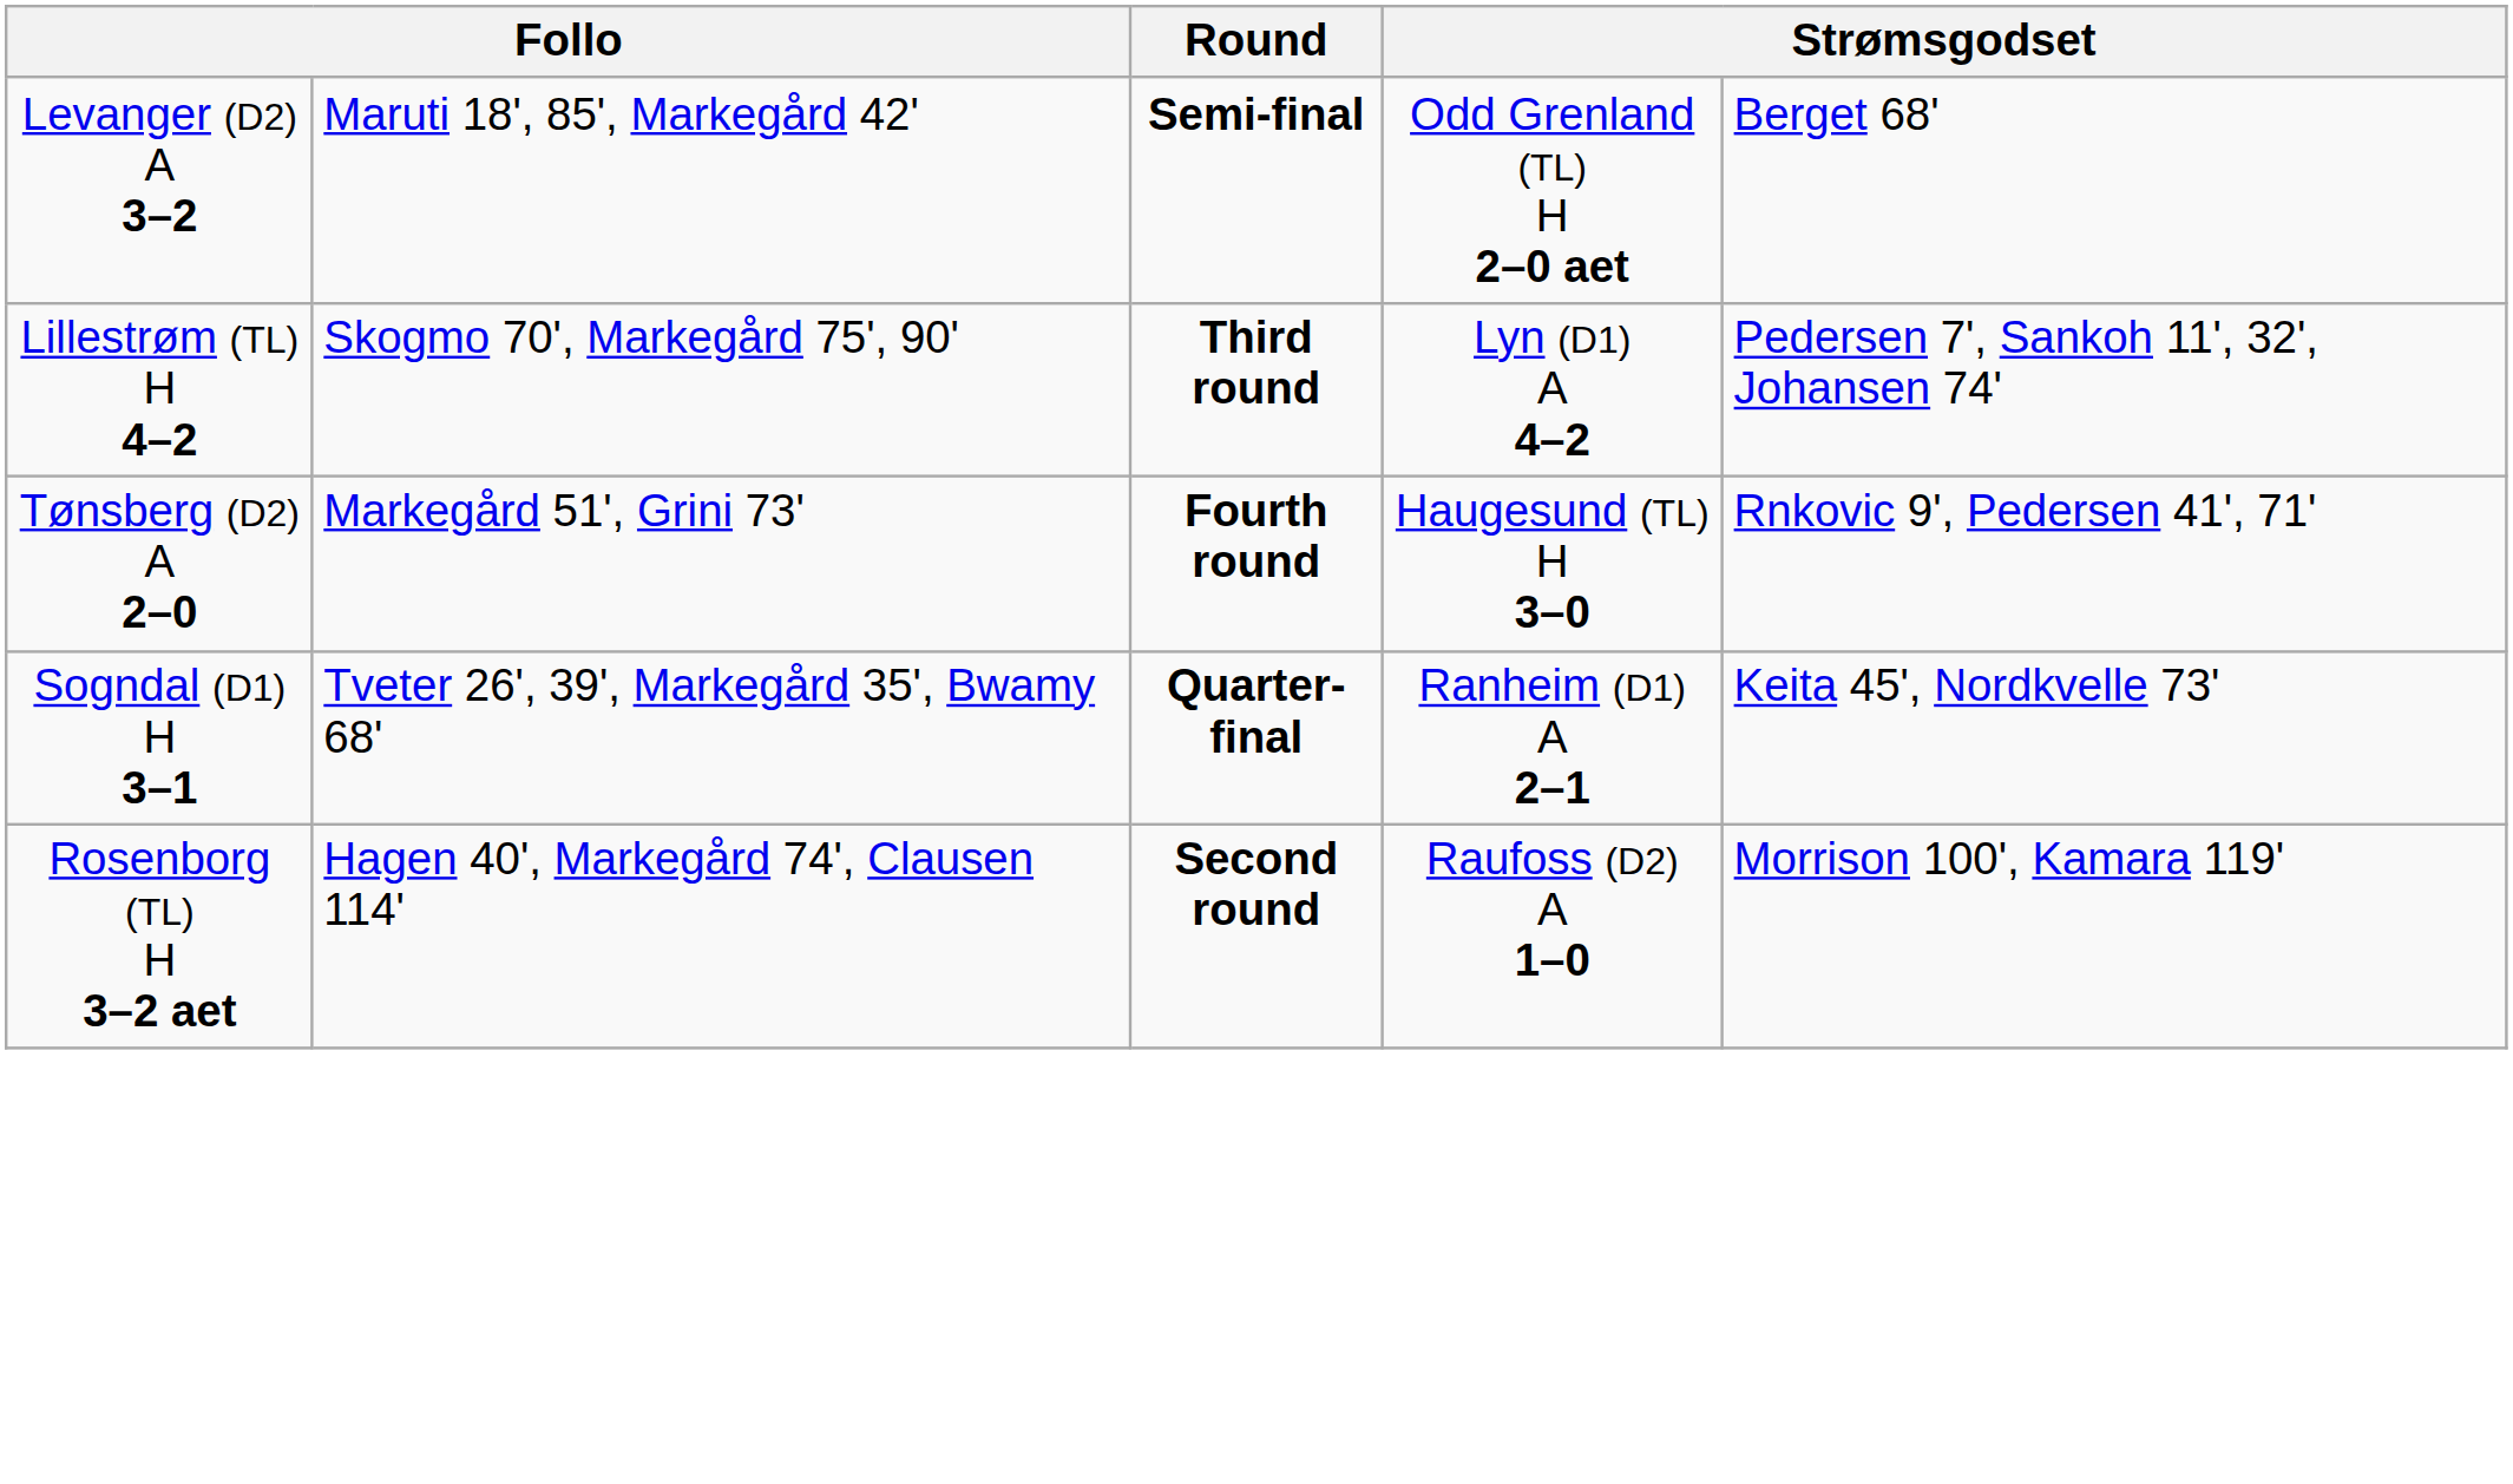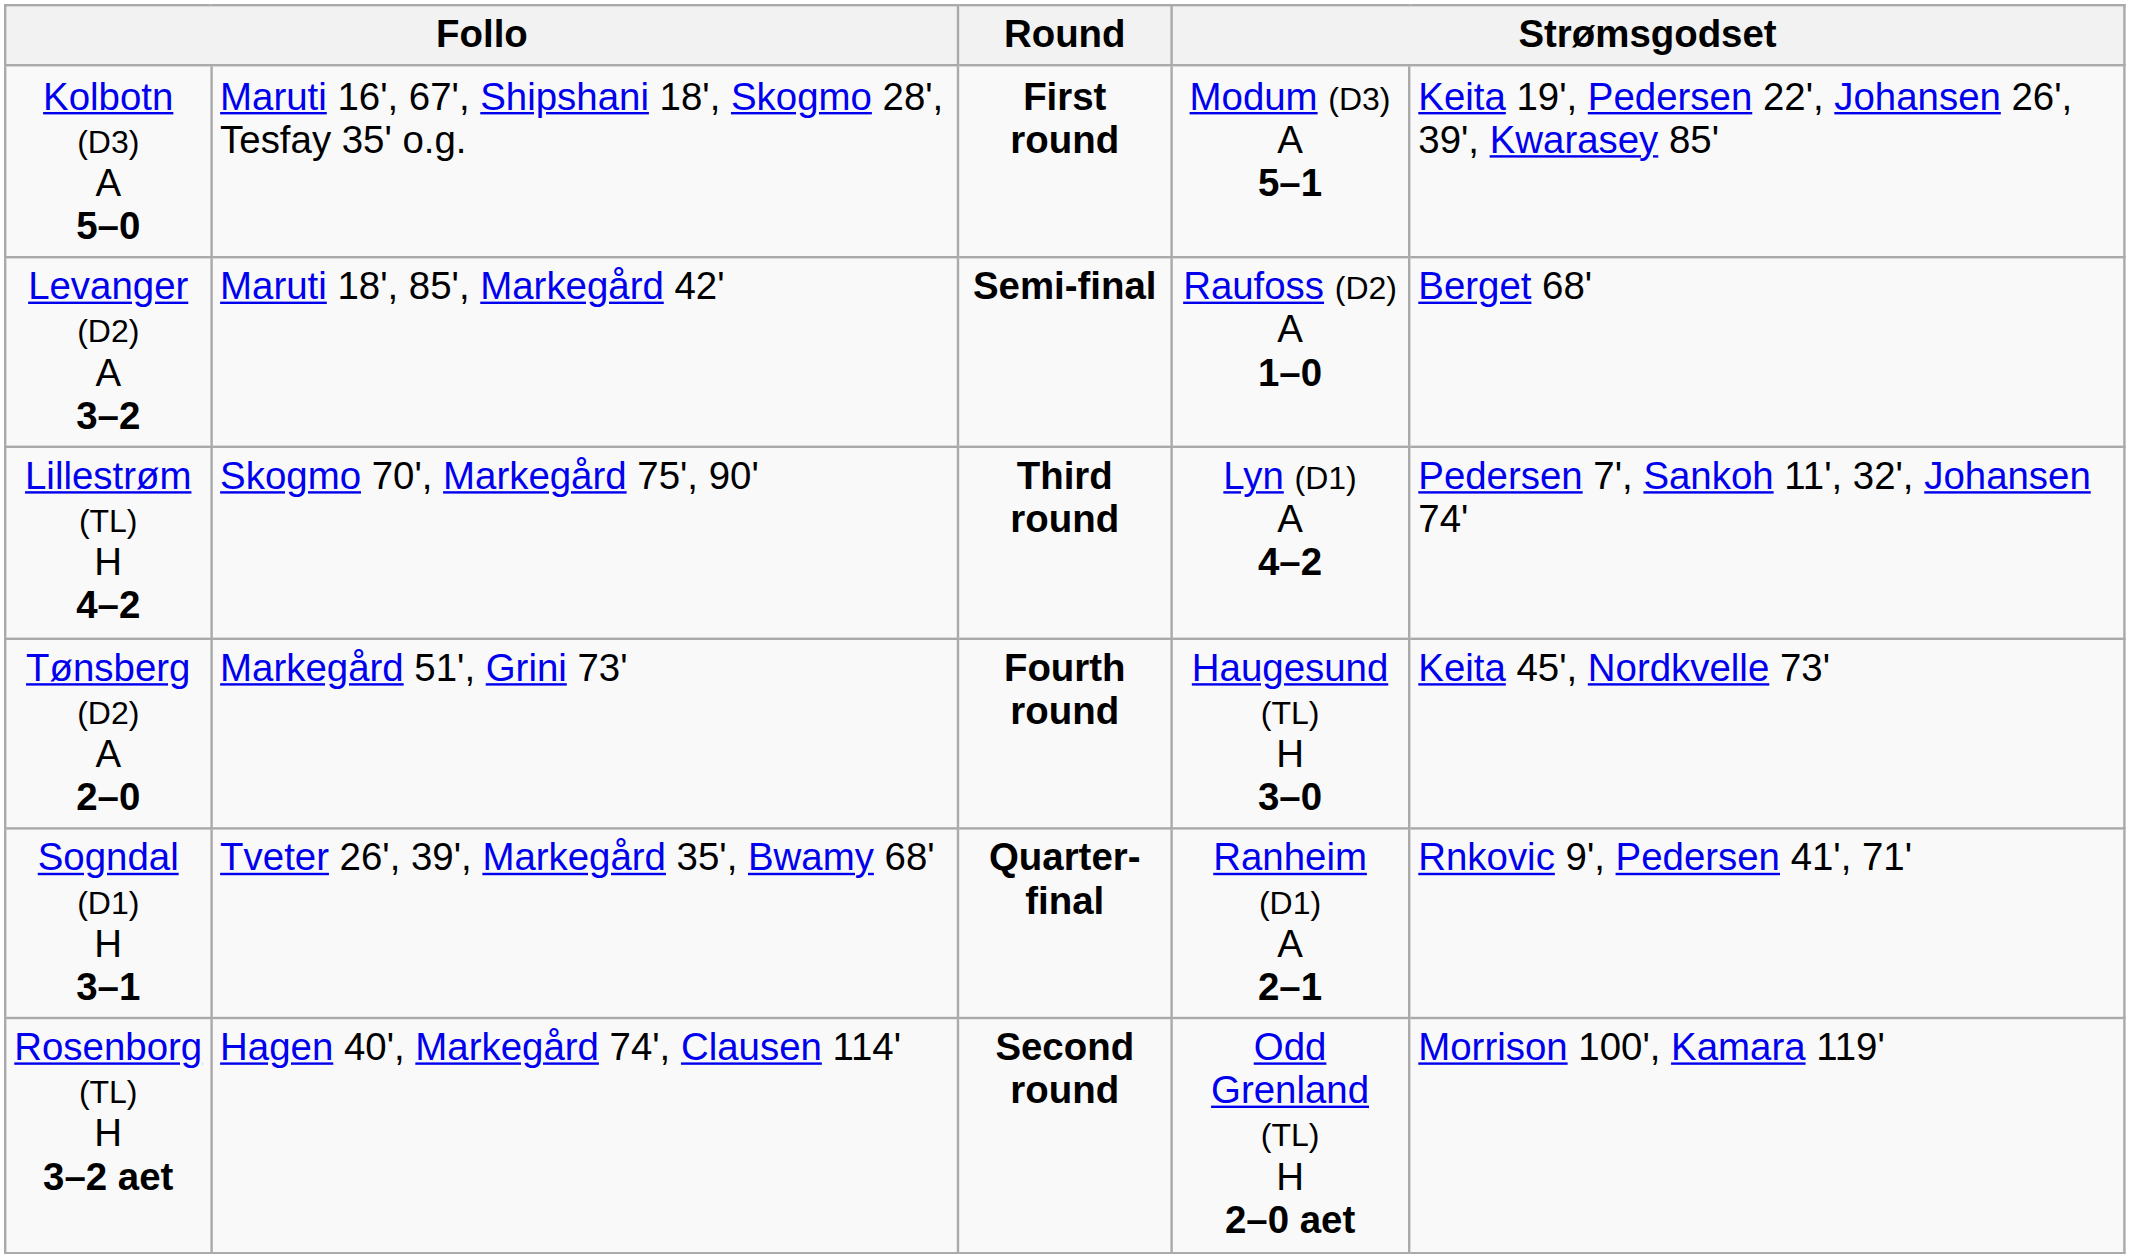+ row: Kolbotn (D3) A 5–0 | Maruti 16', 67', Shipshani 18', Skogmo 28', Tesfay 35' o.g. | First round | Modum (D3) A 5–1 | Keita 19', Pedersen 22', Johansen 26', 39', Kwarasey 85'
Levanger (D2) A 3–2 | column 4: Odd Grenland (TL) H 2–0 aet -> Raufoss (D2) A 1–0
Tønsberg (D2) A 2–0 | column 5: Rnkovic 9', Pedersen 41', 71' -> Keita 45', Nordkvelle 73'
Sogndal (D1) H 3–1 | column 5: Keita 45', Nordkvelle 73' -> Rnkovic 9', Pedersen 41', 71'
Rosenborg (TL) H 3–2 aet | column 4: Raufoss (D2) A 1–0 -> Odd Grenland (TL) H 2–0 aet
